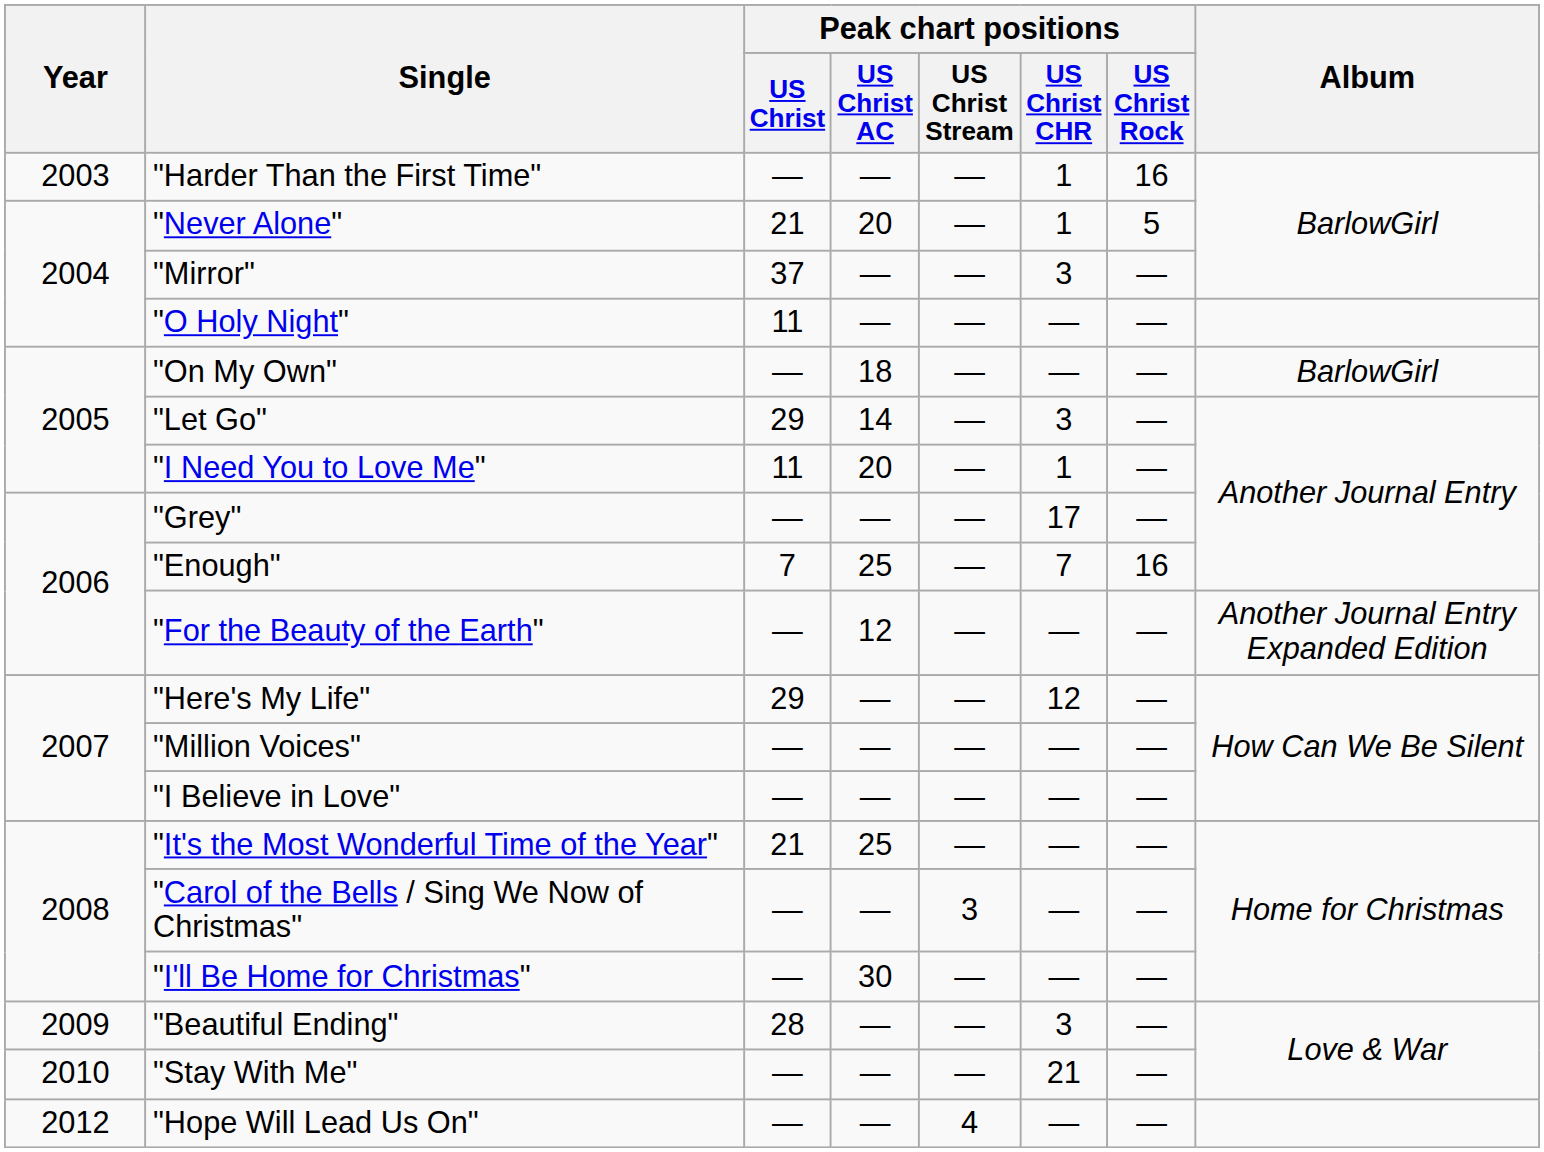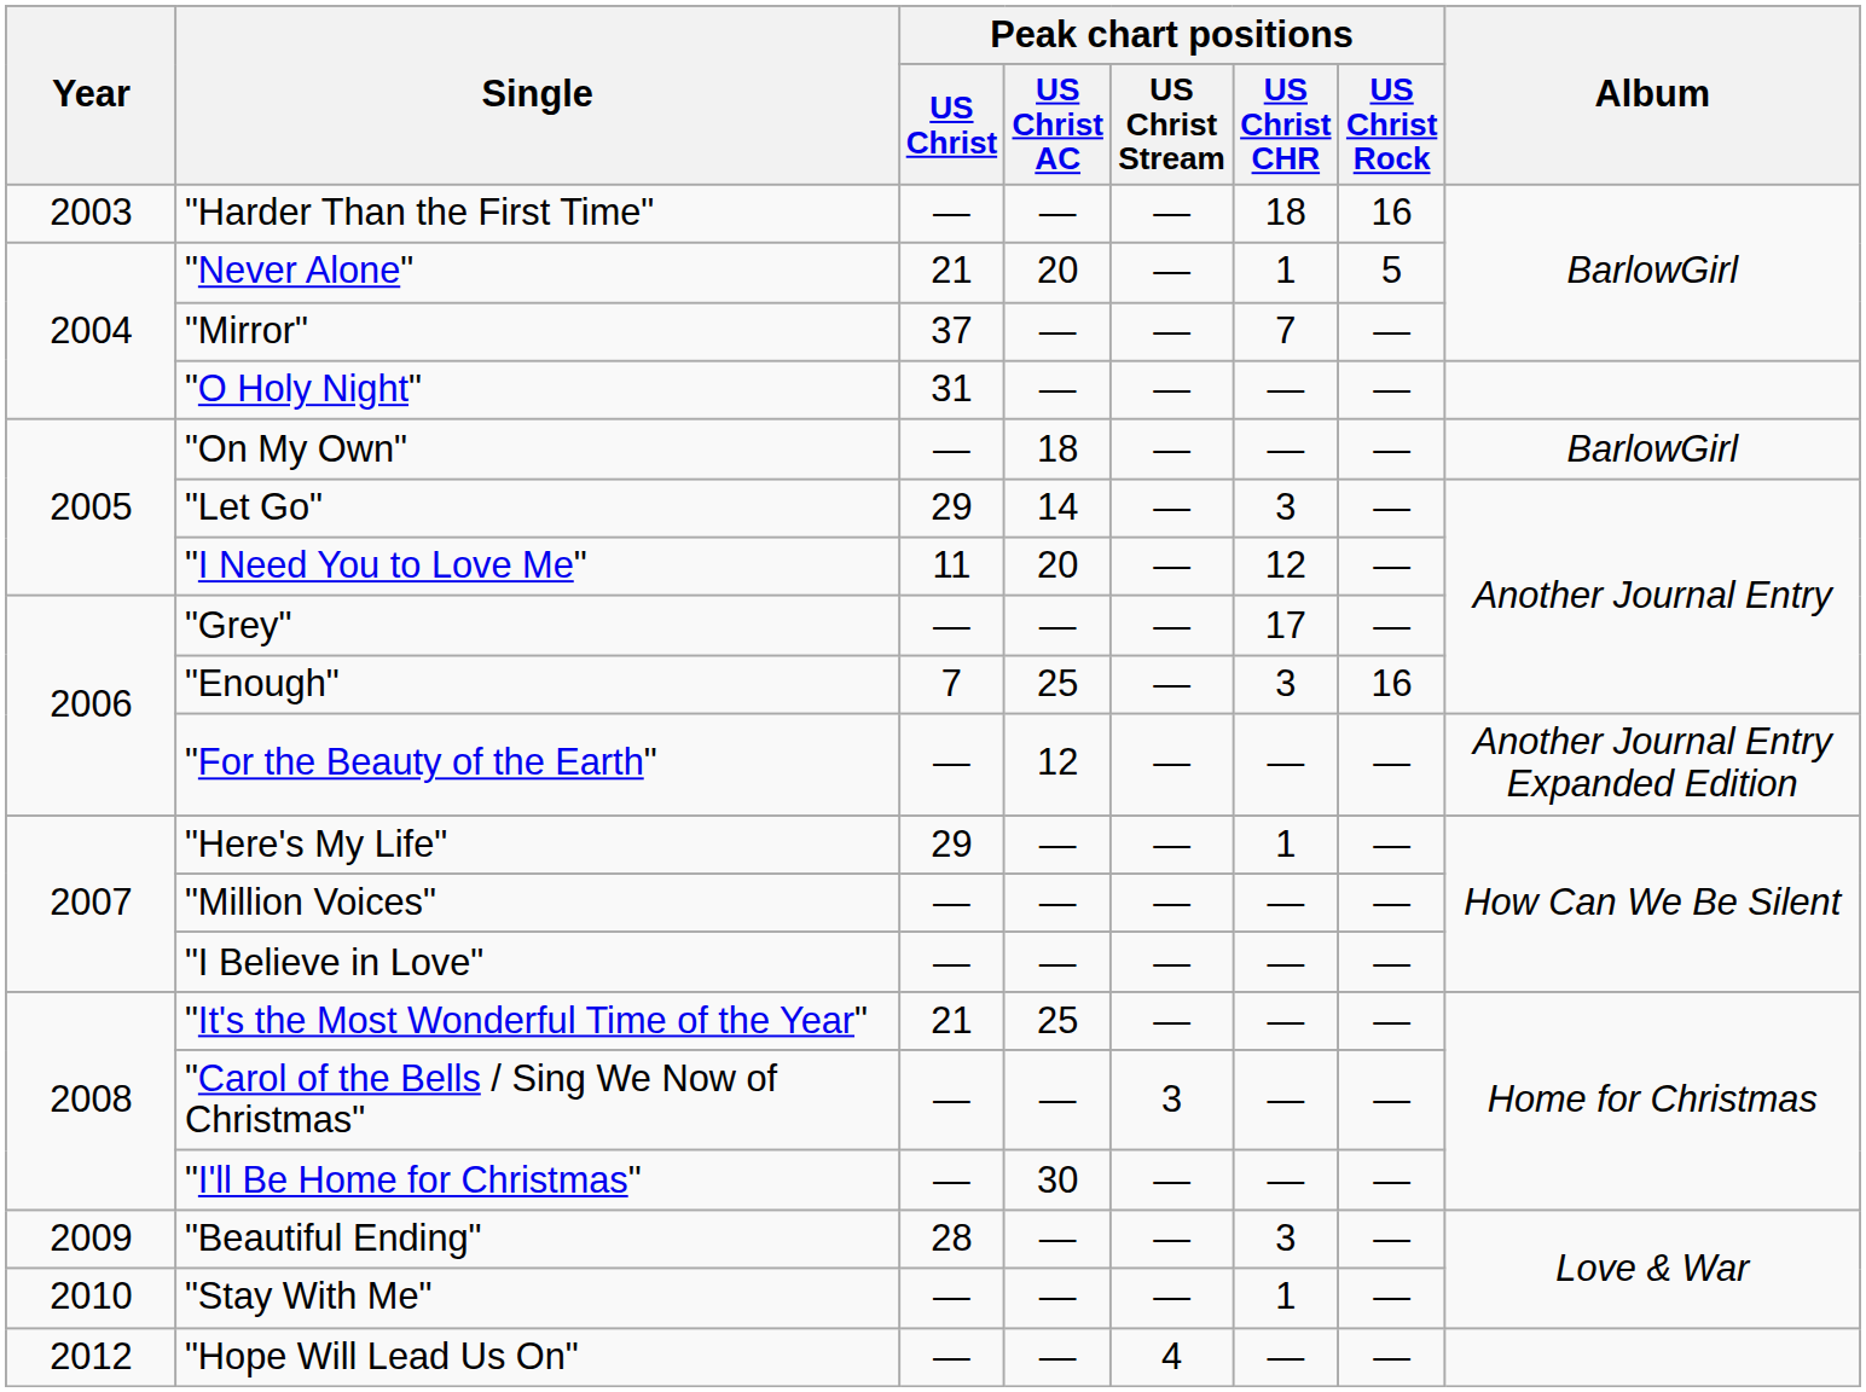"Harder Than the First Time" | Peak chart positions / US Christ CHR: 1 -> 18
"Mirror" | Peak chart positions / US Christ CHR: 3 -> 7
"O Holy Night" | Peak chart positions / US Christ: 11 -> 31
"I Need You to Love Me" | Peak chart positions / US Christ CHR: 1 -> 12
"Enough" | Peak chart positions / US Christ CHR: 7 -> 3
"Here's My Life" | Peak chart positions / US Christ CHR: 12 -> 1
"Stay With Me" | Peak chart positions / US Christ CHR: 21 -> 1
